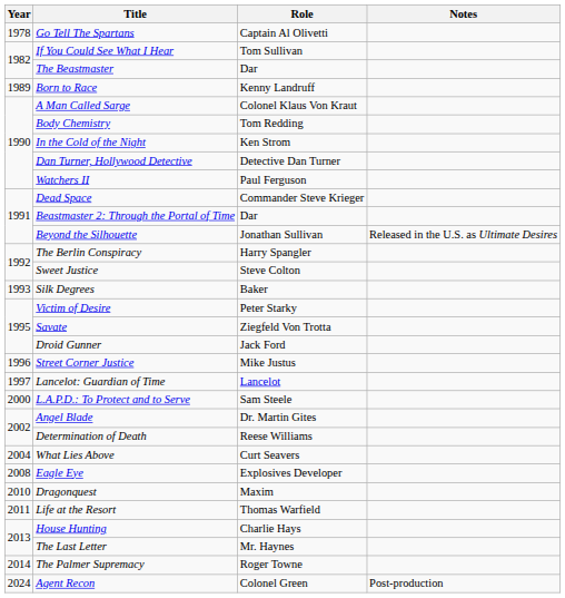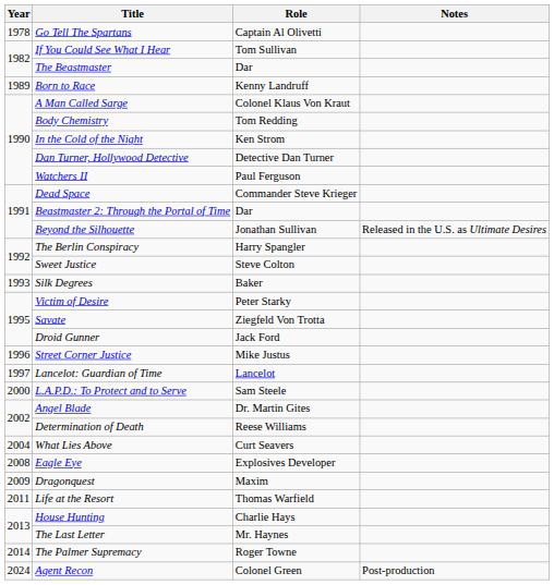Dragonquest | Year: 2010 -> 2009
